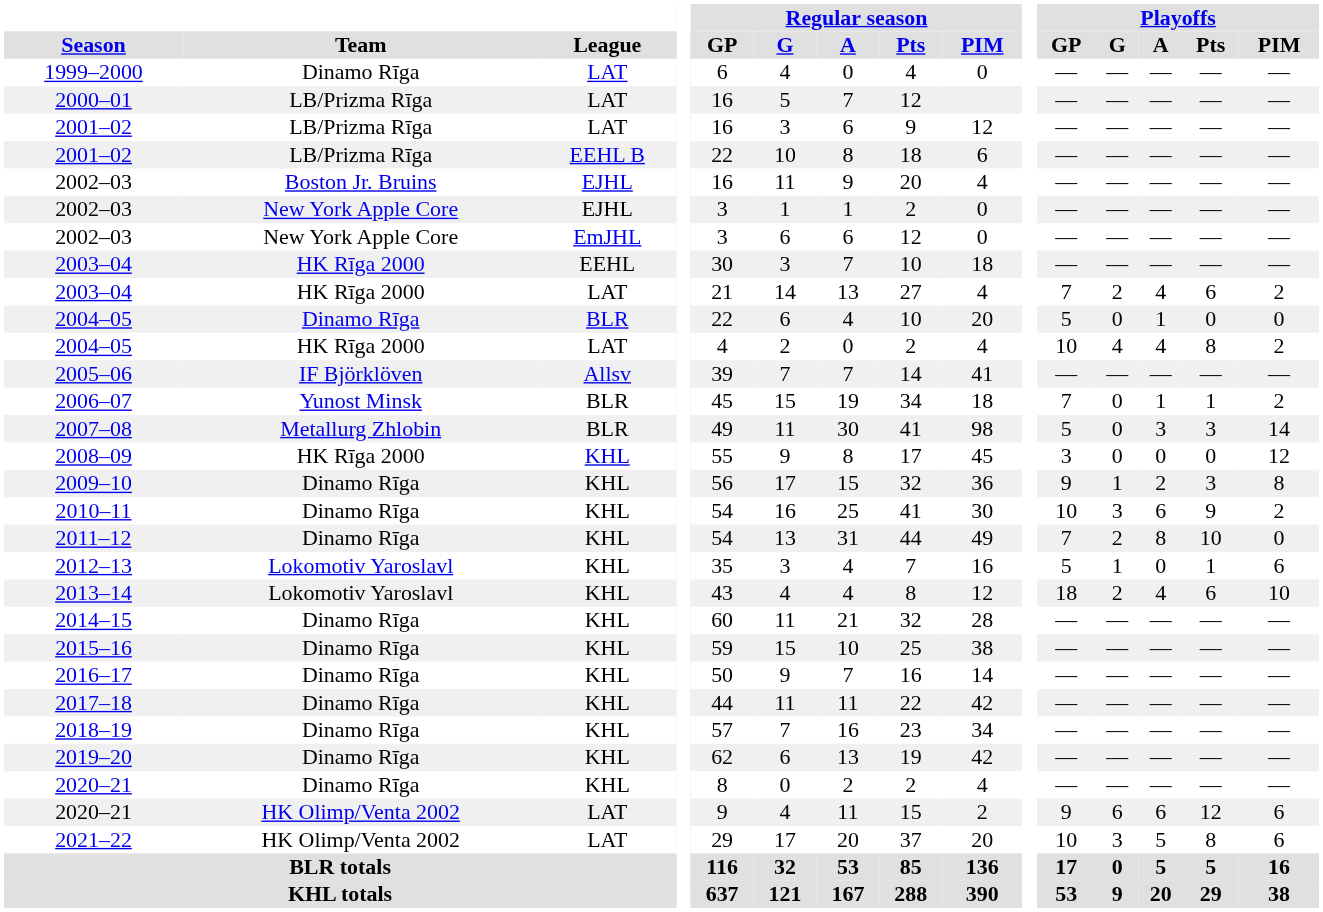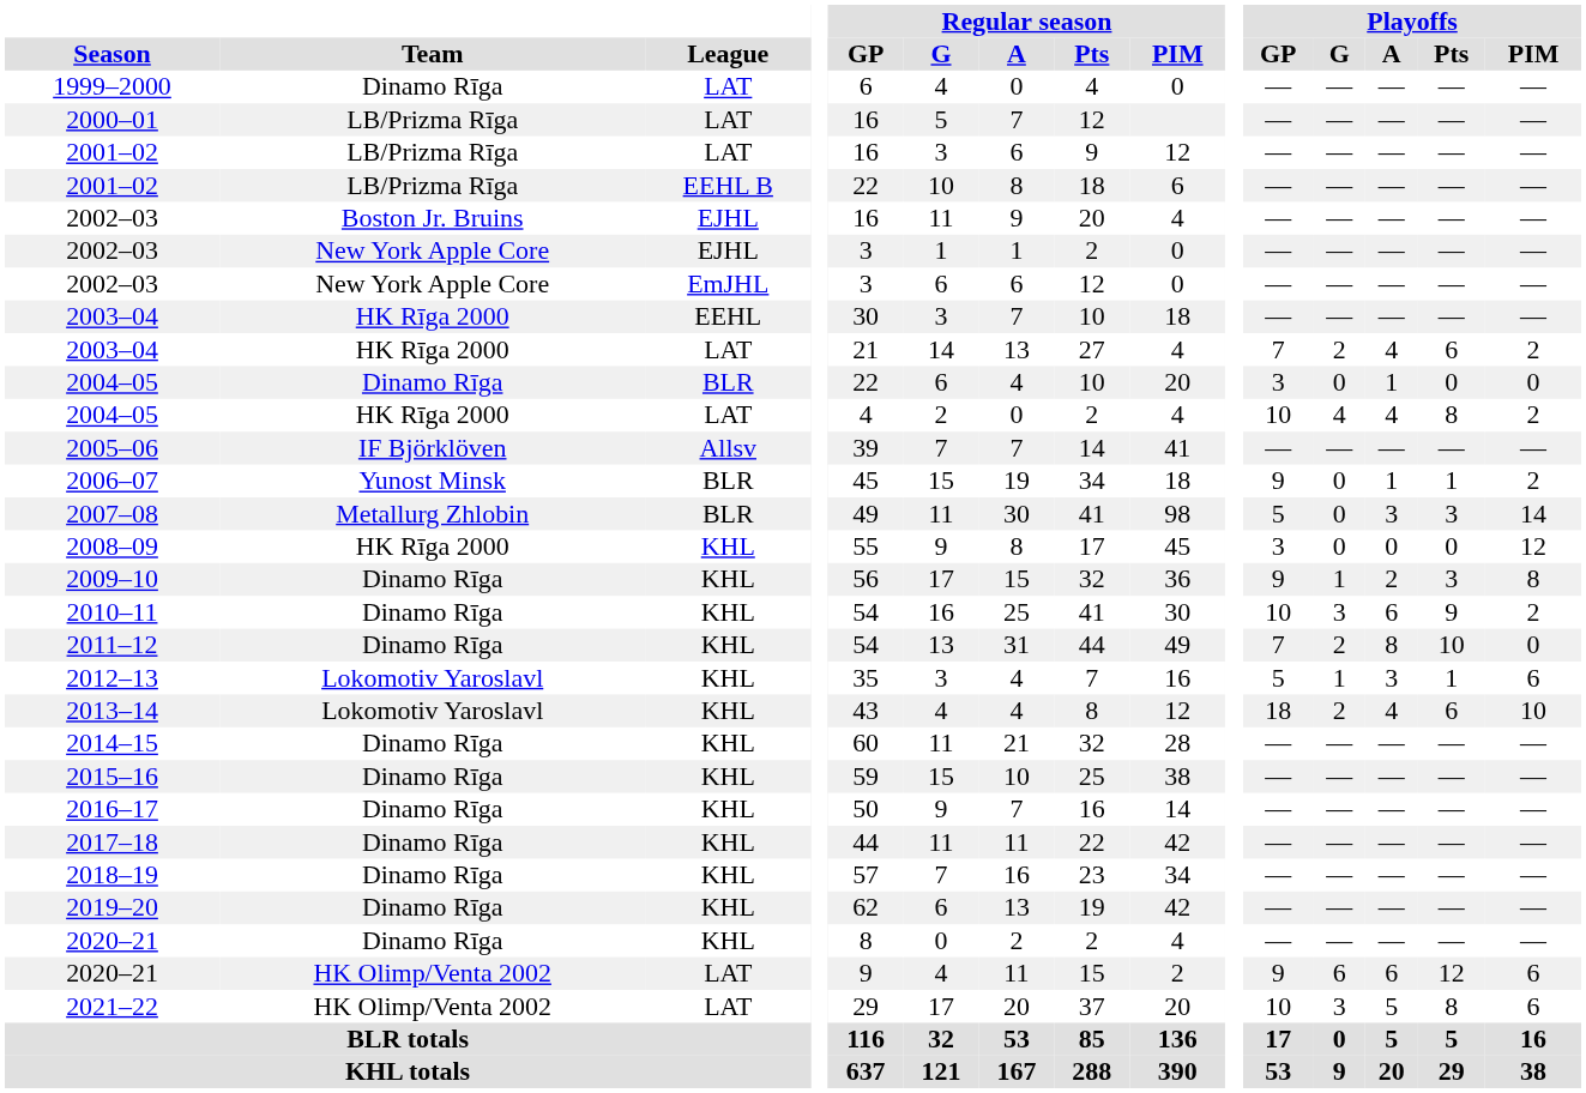2004–05 / BLR | Playoffs / GP: 5 -> 3
2006–07 | Playoffs / GP: 7 -> 9
2012–13 | Playoffs / A: 0 -> 3
